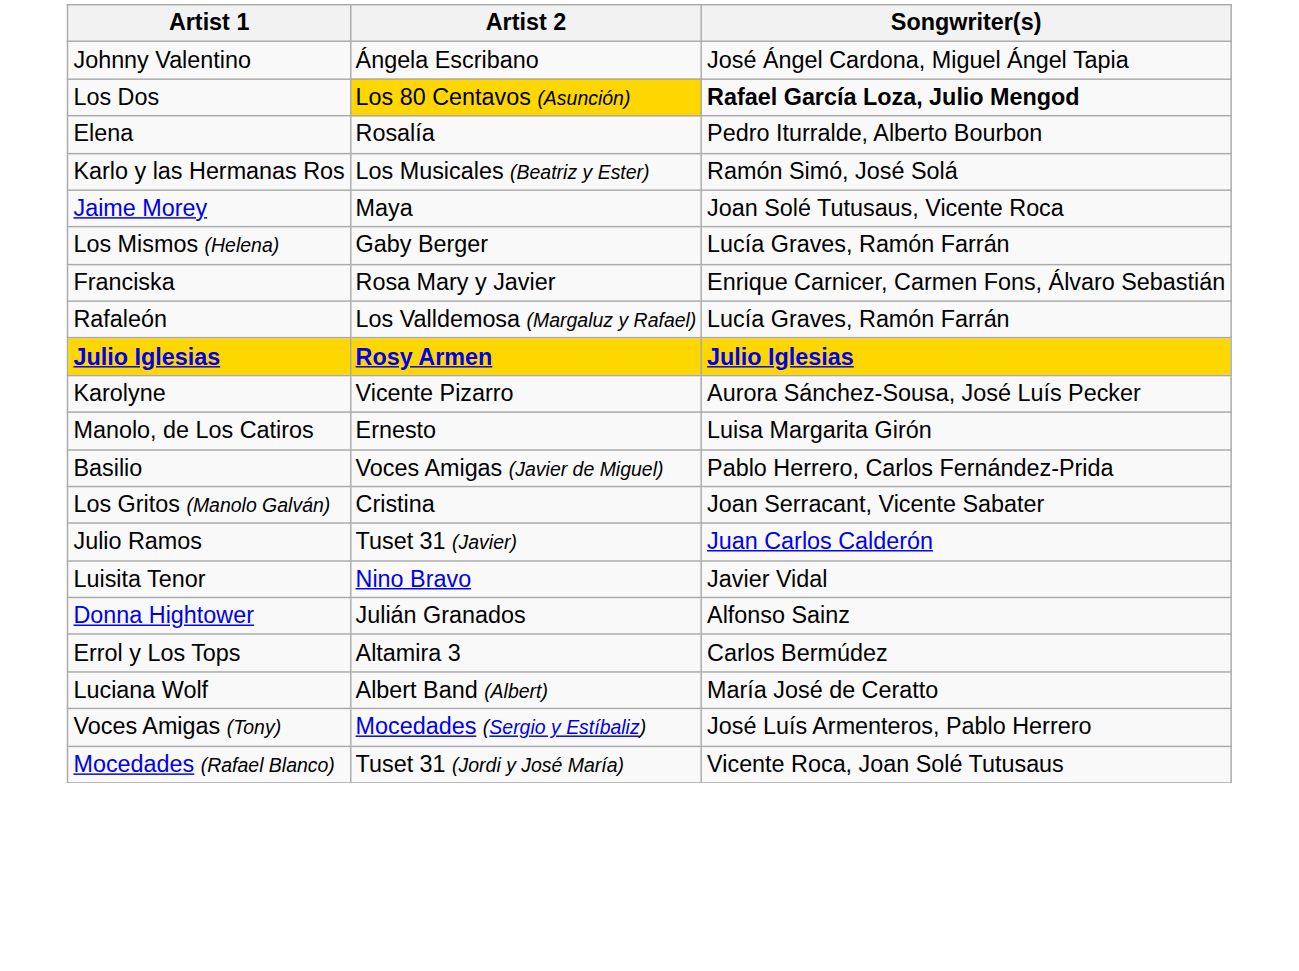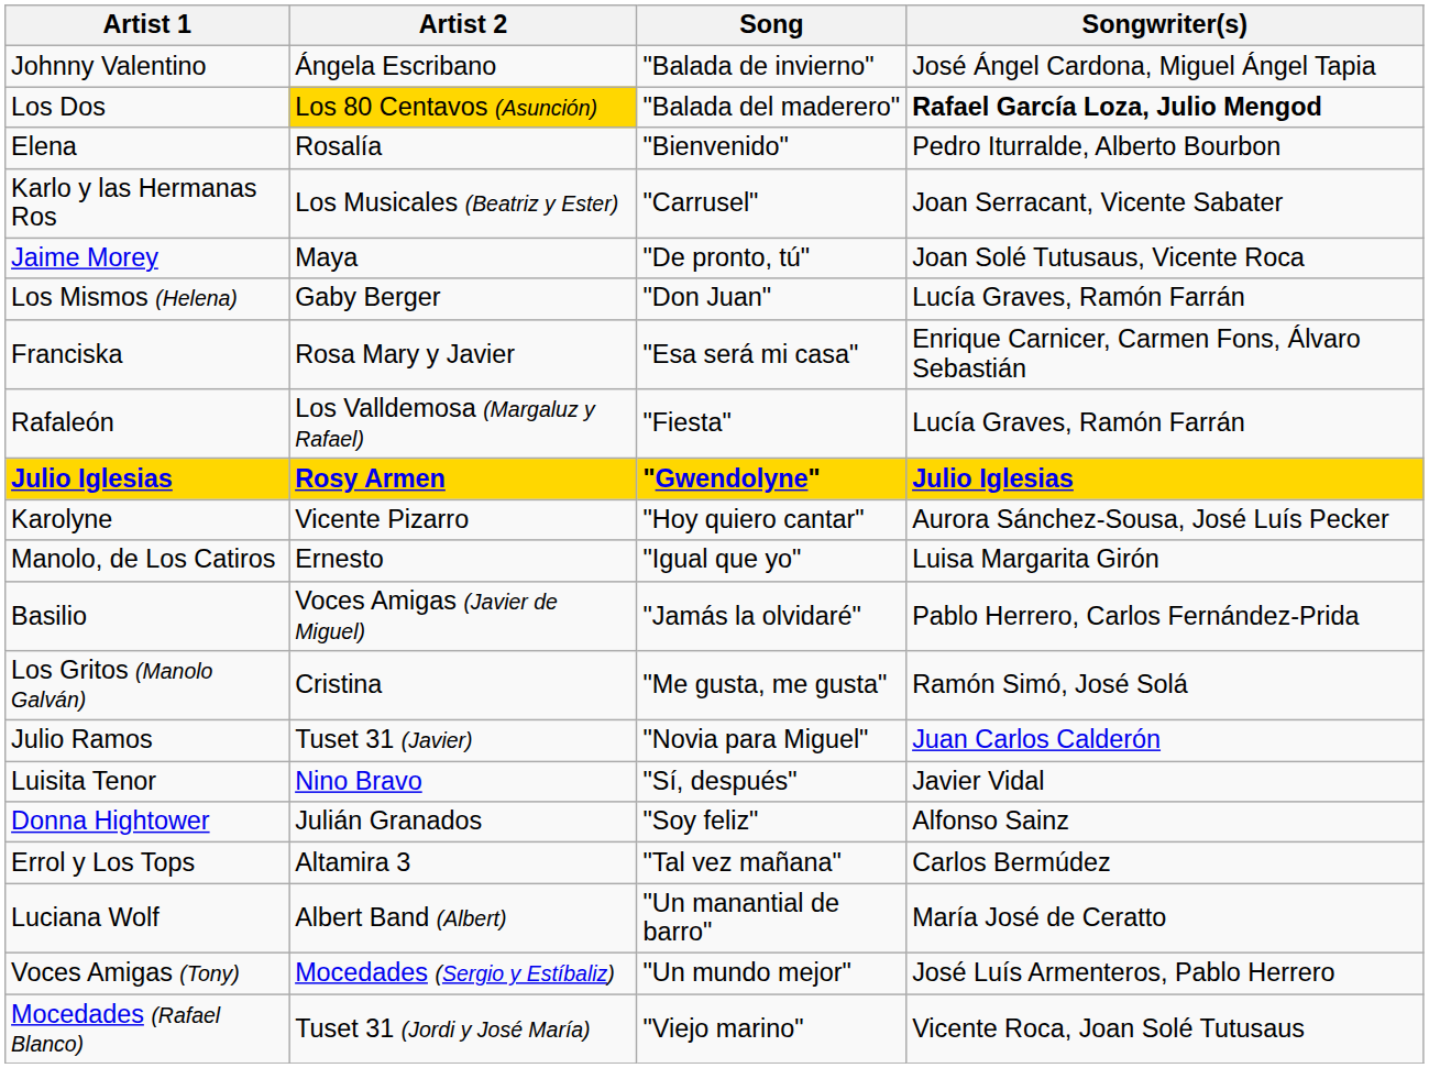+ column: Song | "Balada de invierno" | "Balada del maderero" | "Bienvenido" | "Carrusel" | "De pronto, tú" | "Don Juan" | "Esa será mi casa" | "Fiesta" | "Gwendolyne" | "Hoy quiero cantar" | "Igual que yo" | "Jamás la olvidaré" | "Me gusta, me gusta" | "Novia para Miguel" | "Sí, después" | "Soy feliz" | "Tal vez mañana" | "Un manantial de barro" | "Un mundo mejor" | "Viejo marino"
Karlo y las Hermanas Ros | Songwriter(s): Ramón Simó, José Solá -> Joan Serracant, Vicente Sabater
Los Gritos (Manolo Galván) | Songwriter(s): Joan Serracant, Vicente Sabater -> Ramón Simó, José Solá
